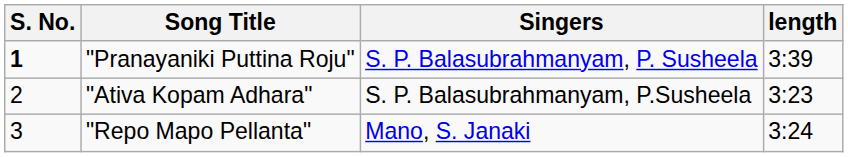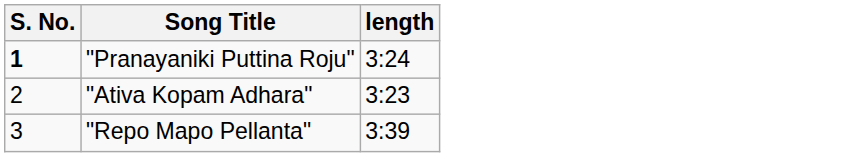- column: Singers | S. P. Balasubrahmanyam, P. Susheela | S. P. Balasubrahmanyam, P.Susheela | Mano, S. Janaki
"Pranayaniki Puttina Roju" | length: 3:39 -> 3:24
"Repo Mapo Pellanta" | length: 3:24 -> 3:39
